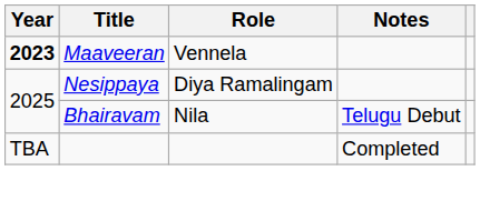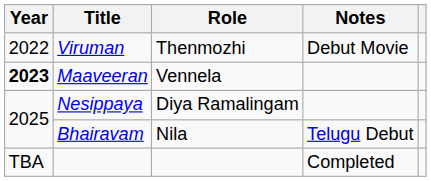+ row: 2022 | Viruman | Thenmozhi | Debut Movie
